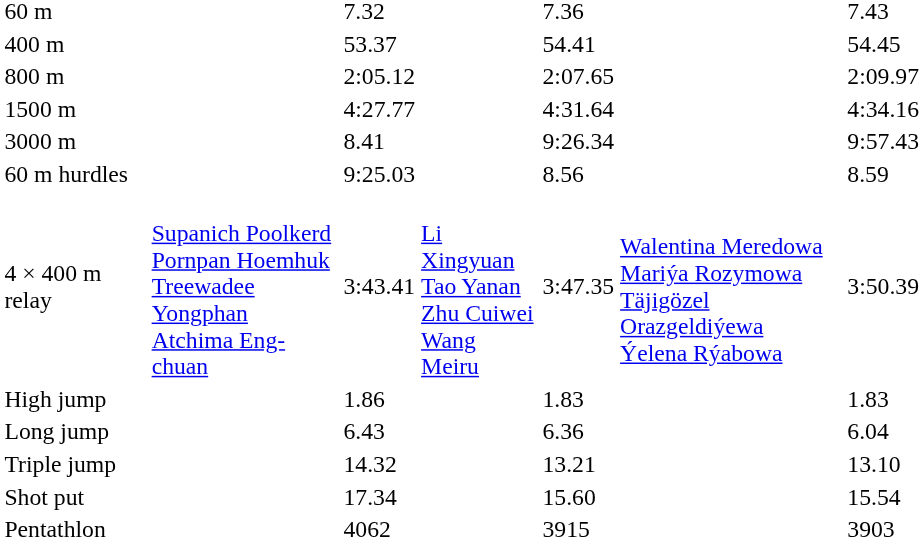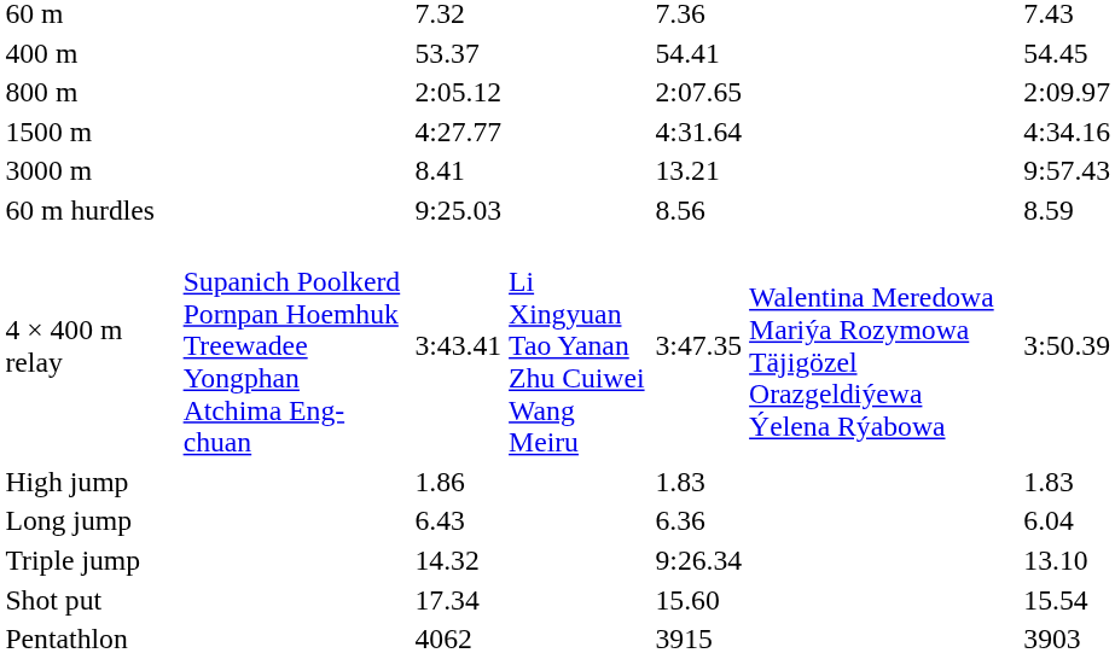3000 m | column 5: 9:26.34 -> 13.21
Triple jump | column 5: 13.21 -> 9:26.34
